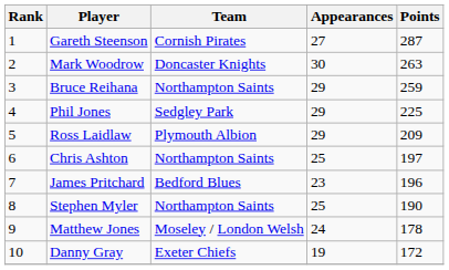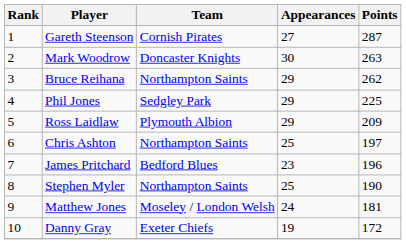Bruce Reihana | Points: 259 -> 262
Matthew Jones | Points: 178 -> 181
